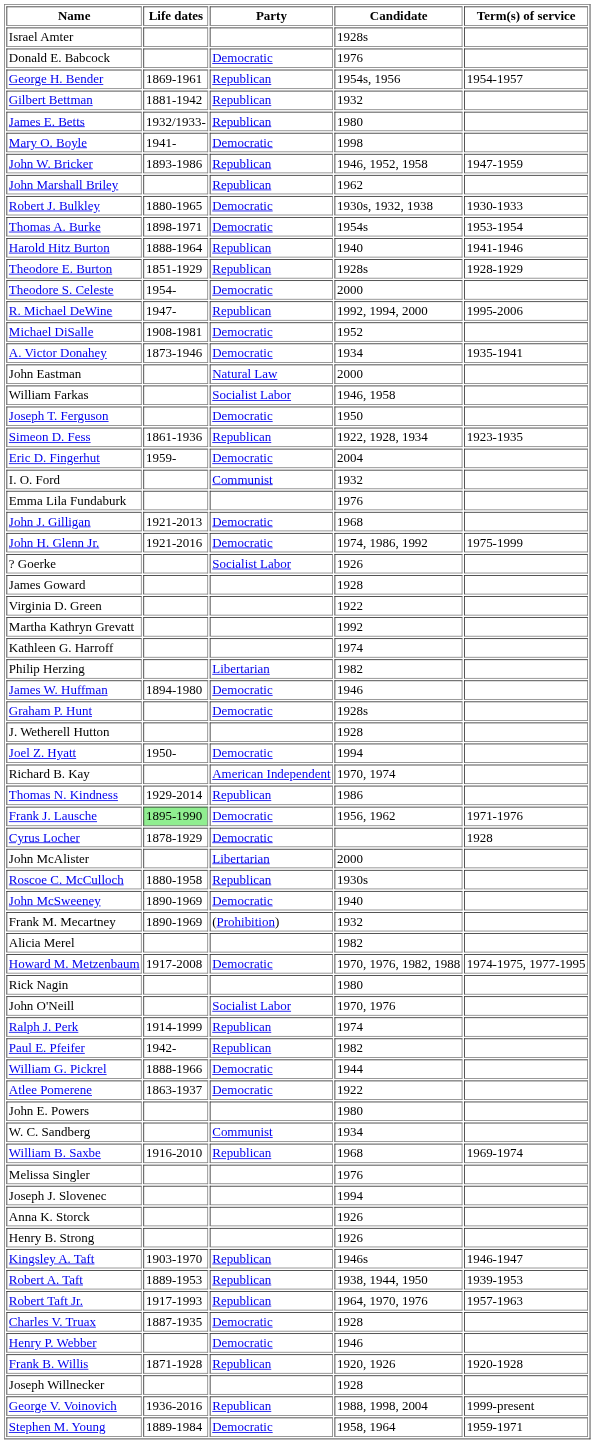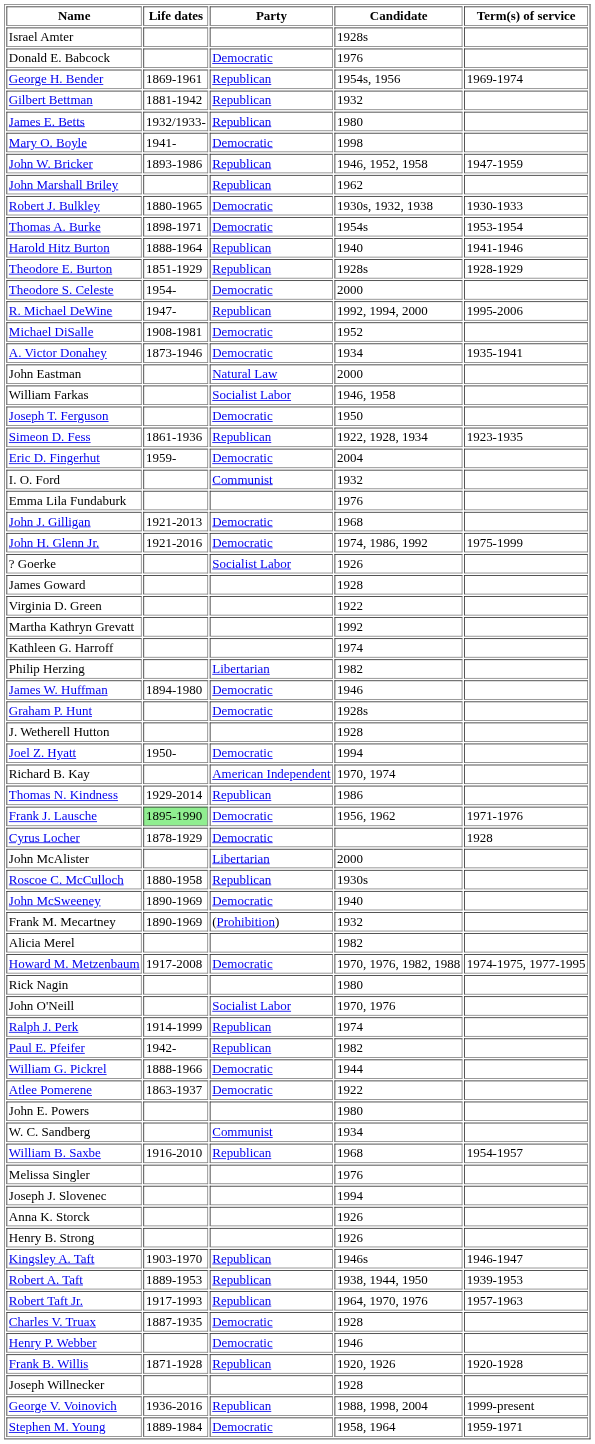George H. Bender | Term(s) of service: 1954-1957 -> 1969-1974
William B. Saxbe | Term(s) of service: 1969-1974 -> 1954-1957
